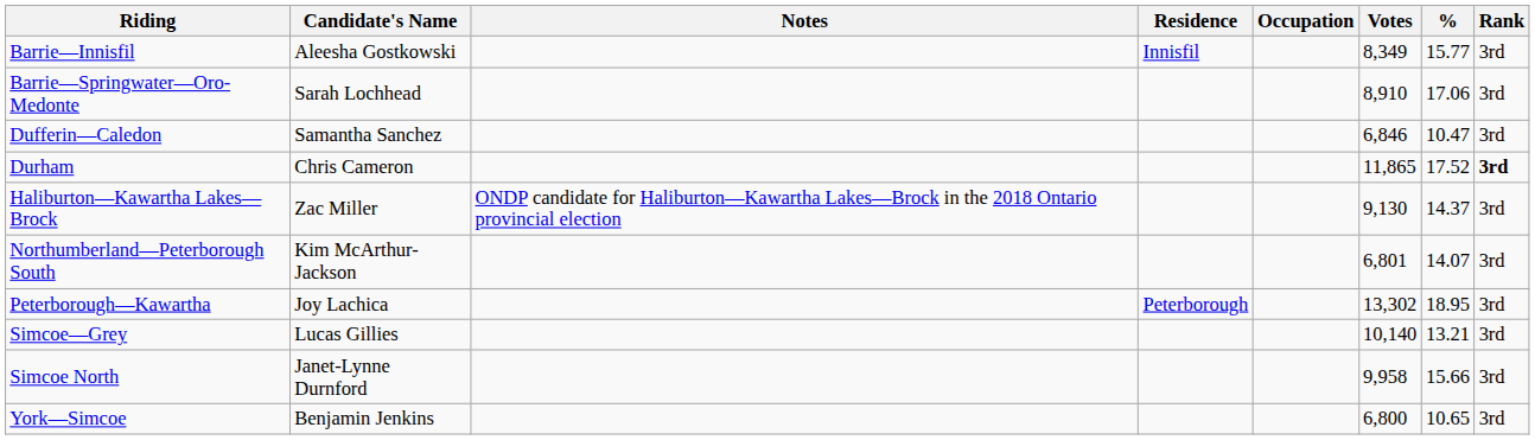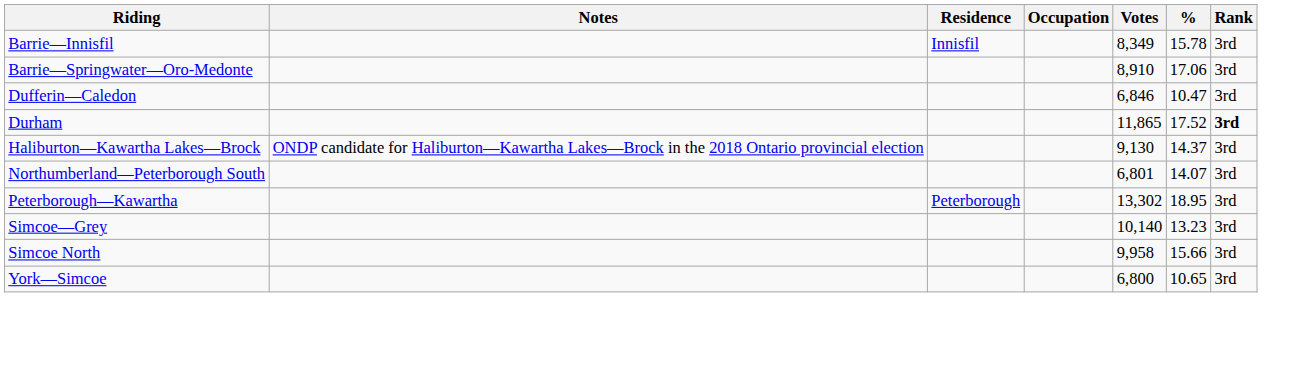- column: Candidate's Name | Aleesha Gostkowski | Sarah Lochhead | Samantha Sanchez | Chris Cameron | Zac Miller | Kim McArthur-Jackson | Joy Lachica | Lucas Gillies | Janet-Lynne Durnford | Benjamin Jenkins
Barrie—Innisfil | %: 15.77 -> 15.78
Simcoe—Grey | %: 13.21 -> 13.23
